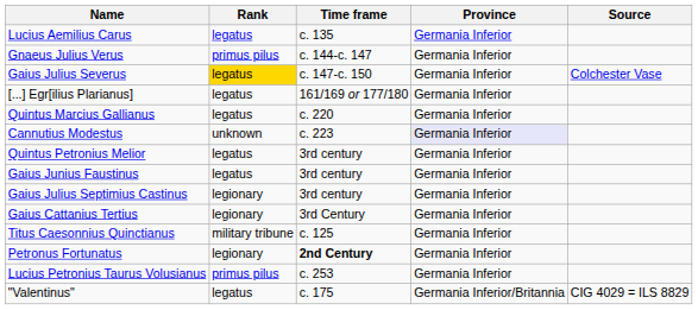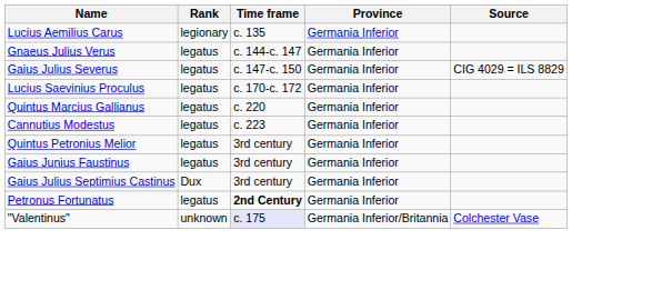Lucius Aemilius Carus | Rank: legatus -> legionary
Gnaeus Julius Verus | Rank: primus pilus -> legatus
Gaius Julius Severus | Rank: gold background -> no background
Gaius Julius Severus | Source: Colchester Vase -> CIG 4029 = ILS 8829
- row: [...] Egr[ilius Plarianus] | legatus | 161/169 or 177/180 | Germania Inferior
+ row: Lucius Saevinius Proculus | legatus | c. 170-c. 172 | Germania Inferior
Cannutius Modestus | Rank: unknown -> legatus
Cannutius Modestus | Province: lavender background -> no background
Gaius Julius Septimius Castinus | Rank: legionary -> Dux
- row: Gaius Cattanius Tertius | legionary | 3rd Century | Germania Inferior
- row: Titus Caesonnius Quinctianus | military tribune | c. 125 | Germania Inferior
Petronus Fortunatus | Rank: legionary -> legatus
- row: Lucius Petronius Taurus Volusianus | primus pilus | c. 253 | Germania Inferior
"Valentinus" | Rank: legatus -> unknown
"Valentinus" | Time frame: no background -> lavender background
"Valentinus" | Source: CIG 4029 = ILS 8829 -> Colchester Vase
